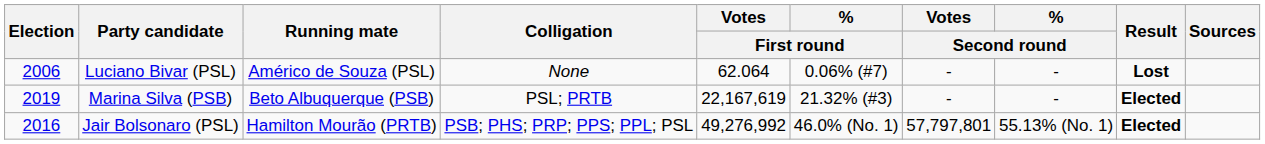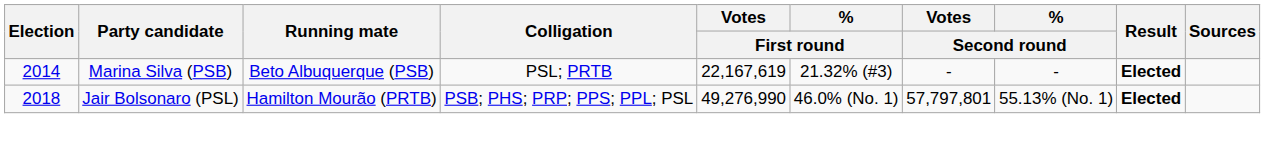- row: 2006 | Luciano Bivar (PSL) | Américo de Souza (PSL) | None | 62.064 | 0.06% (#7) | - | - | Lost
Marina Silva (PSB) | Election: 2019 -> 2014
Jair Bolsonaro (PSL) | Election: 2016 -> 2018
Jair Bolsonaro (PSL) | Votes / First round: 49,276,992 -> 49,276,990
